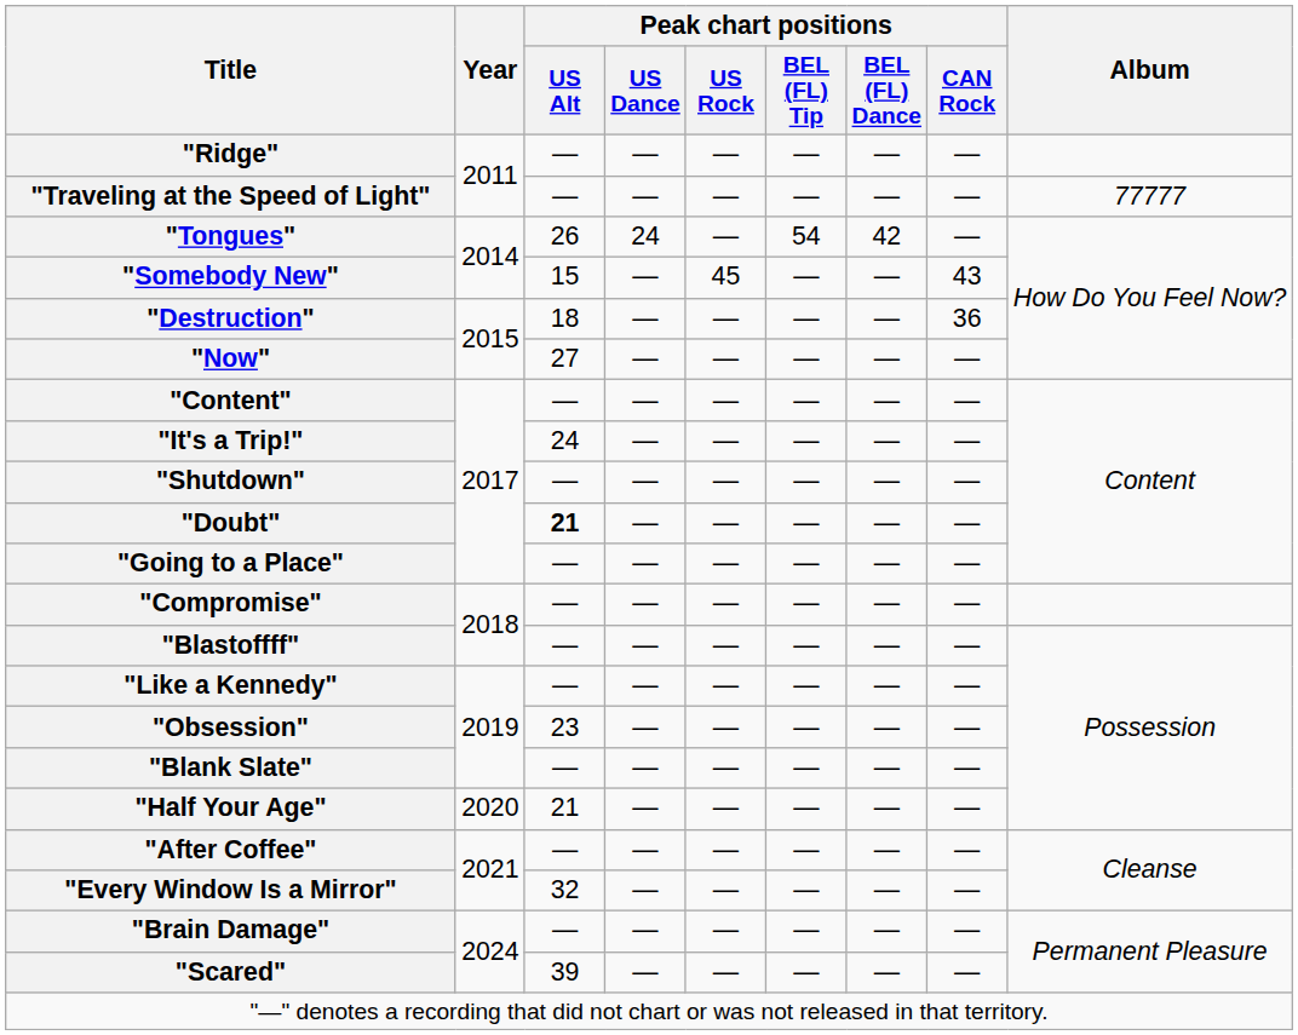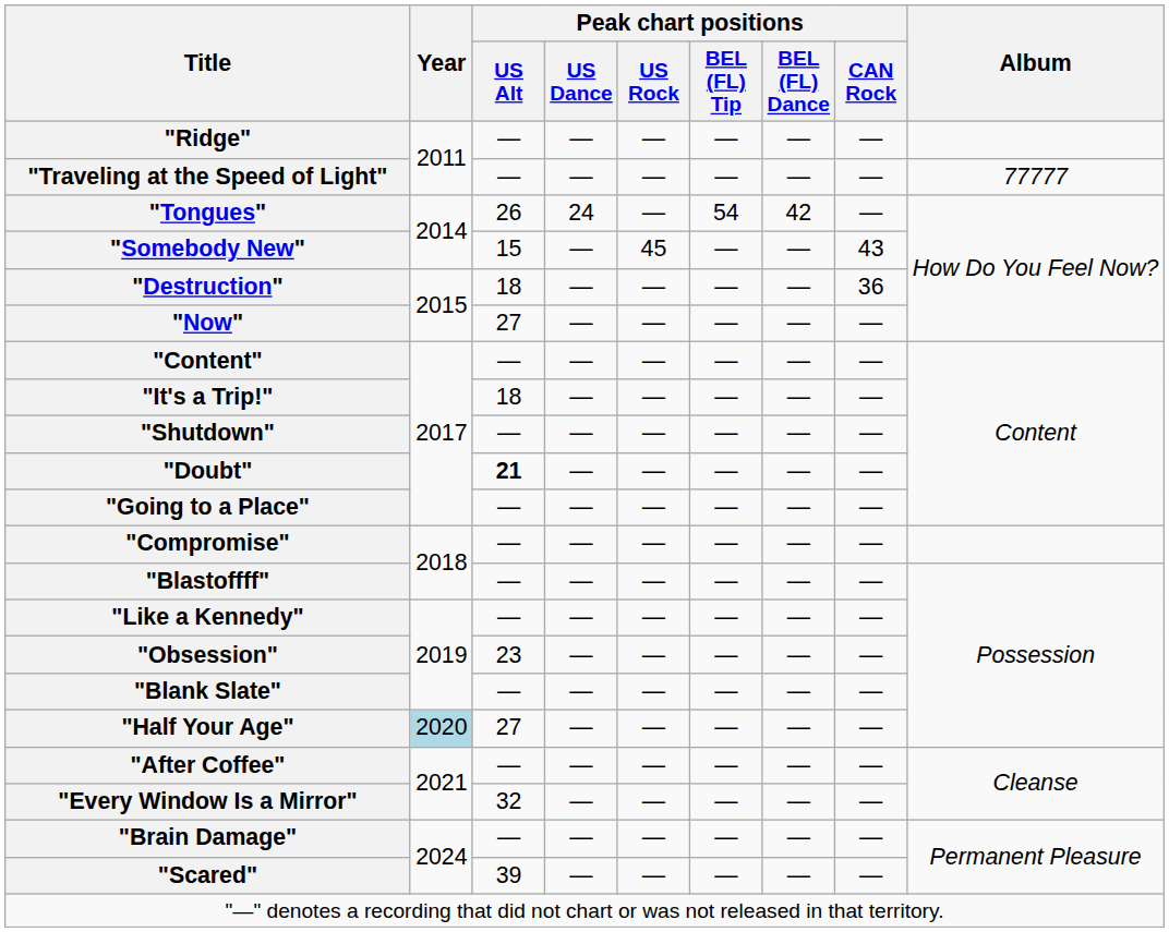"It's a Trip!" | Peak chart positions / US Alt: 24 -> 18
"Half Your Age" | Year: no background -> lightblue background
"Half Your Age" | Peak chart positions / US Alt: 21 -> 27
